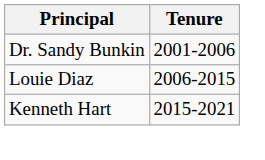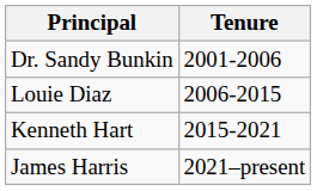+ row: James Harris | 2021–present
